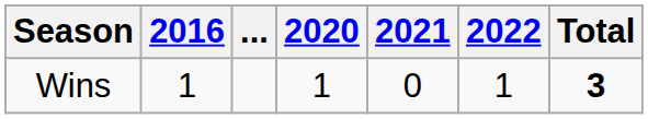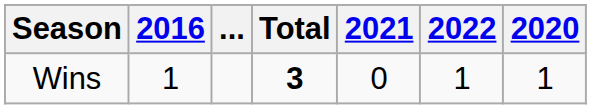columns swapped: 2020 <-> Total
